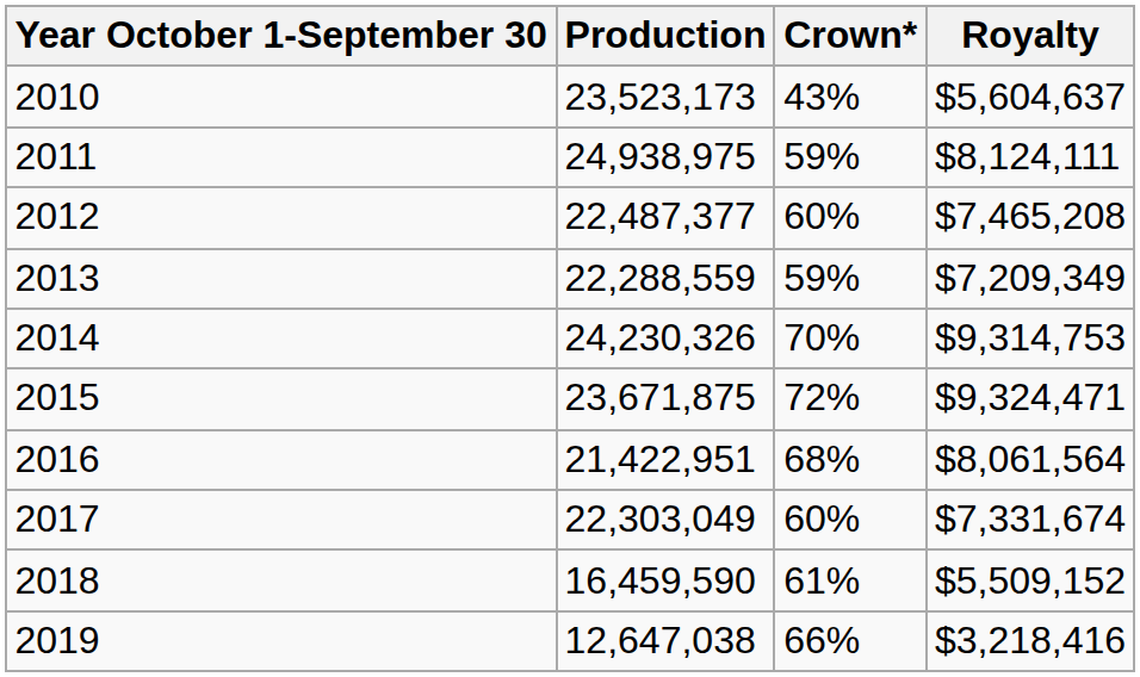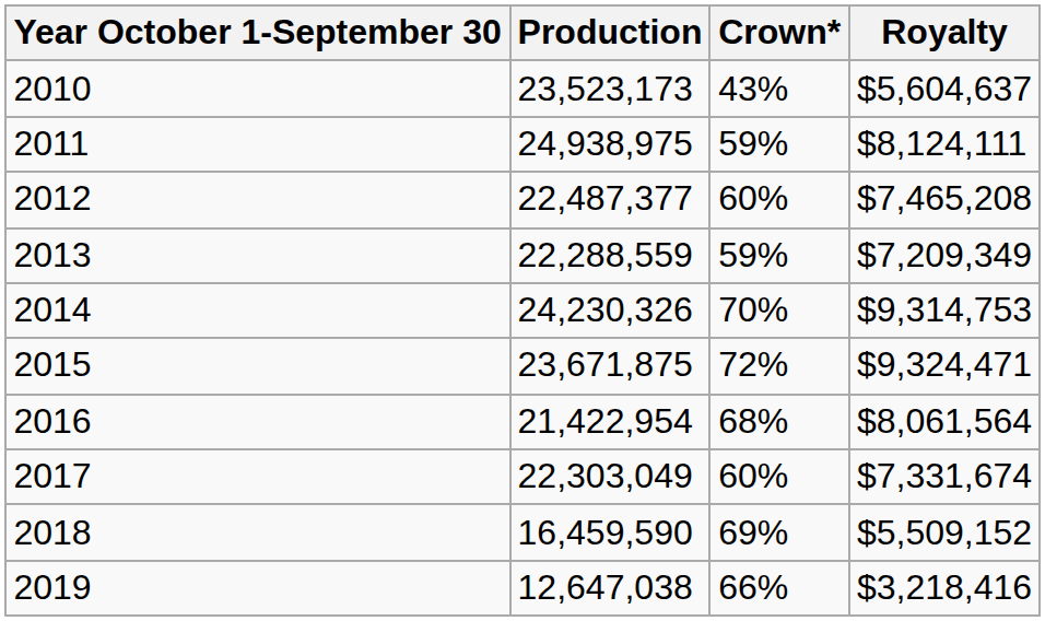2016 | Production: 21,422,951 -> 21,422,954
2018 | Crown*: 61% -> 69%
